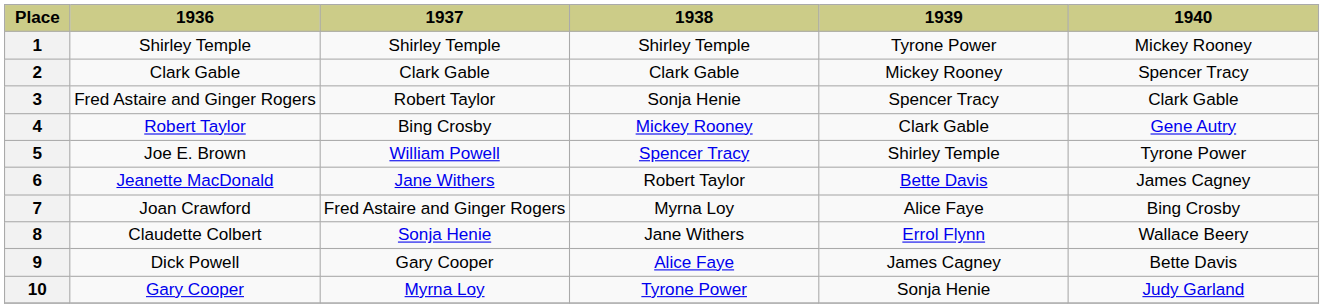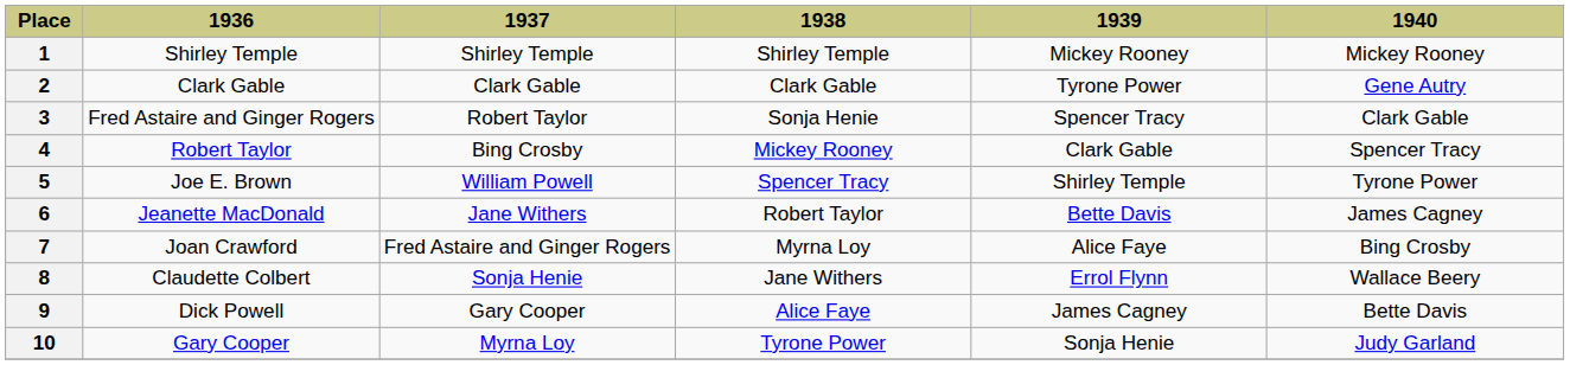1 | 1939: Tyrone Power -> Mickey Rooney
2 | 1939: Mickey Rooney -> Tyrone Power
2 | 1940: Spencer Tracy -> Gene Autry
4 | 1940: Gene Autry -> Spencer Tracy
